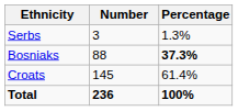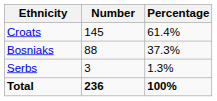rows swapped: Croats <-> Serbs
Bosniaks | Percentage: bold -> normal
